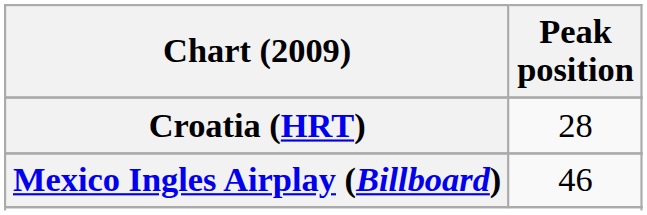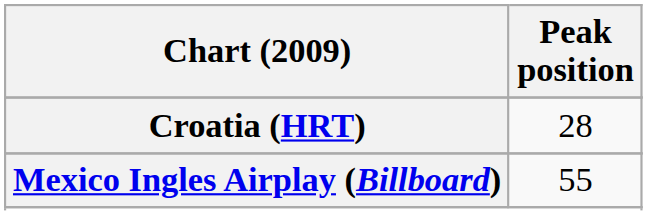Mexico Ingles Airplay (Billboard) | Peak position: 46 -> 55
